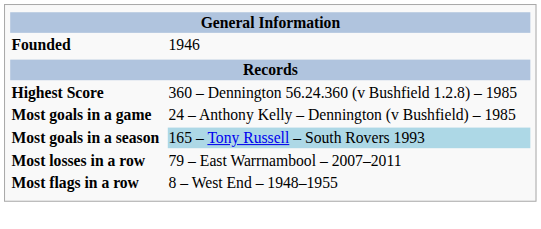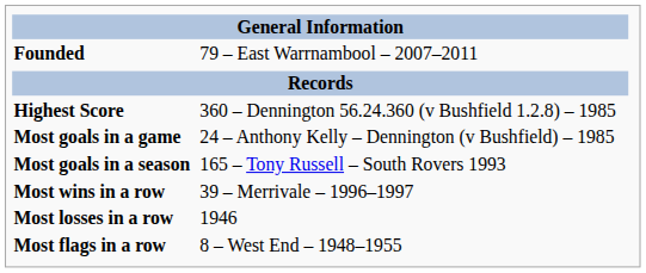Founded | column 2: 1946 -> 79 – East Warrnambool – 2007–2011
Most goals in a season | column 2: lightblue background -> no background
+ row: Most wins in a row | 39 – Merrivale – 1996–1997
Most losses in a row | column 2: 79 – East Warrnambool – 2007–2011 -> 1946
